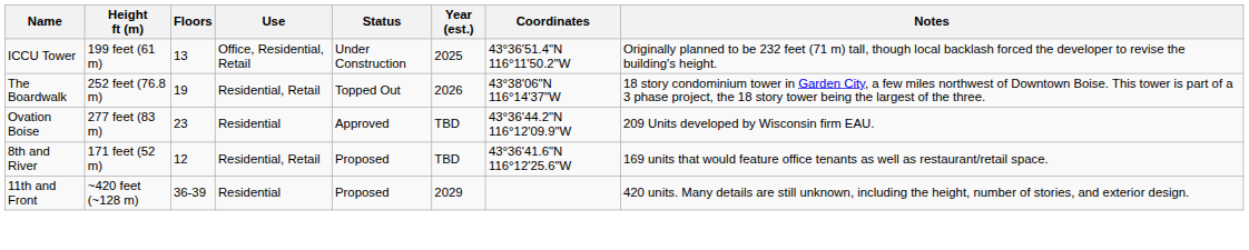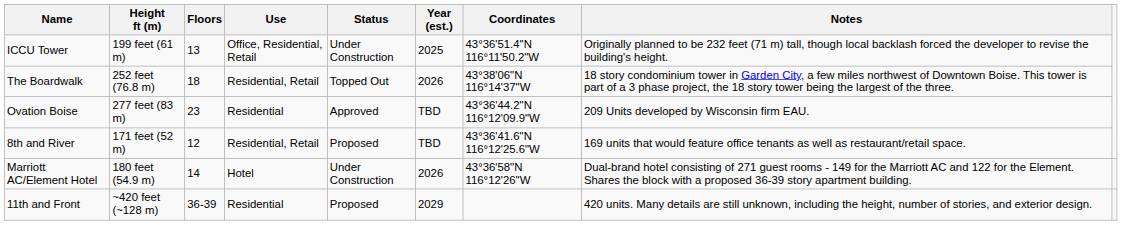The Boardwalk | Floors: 19 -> 18
+ row: Marriott AC/Element Hotel | 180 feet (54.9 m) | 14 | Hotel | Under Construction | 2026 | 43°36'58"N 116°12'26"W | Dual-brand hotel consisting of 271 guest rooms - 149 for the Marriott AC and 122 for the Element. Shares the block with a proposed 36-39 story apartment building.
